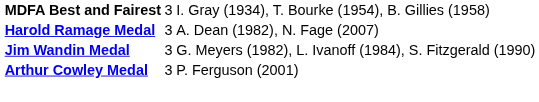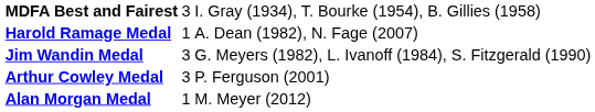Harold Ramage Medal | column 2: 3 -> 1
+ row: Alan Morgan Medal | 1 | M. Meyer (2012)
